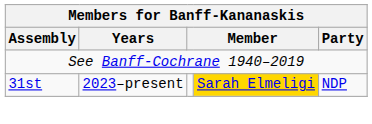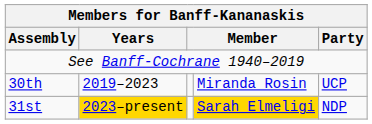+ row: 30th | 2019–2023 | Miranda Rosin | UCP
31st | Years: no background -> gold background
